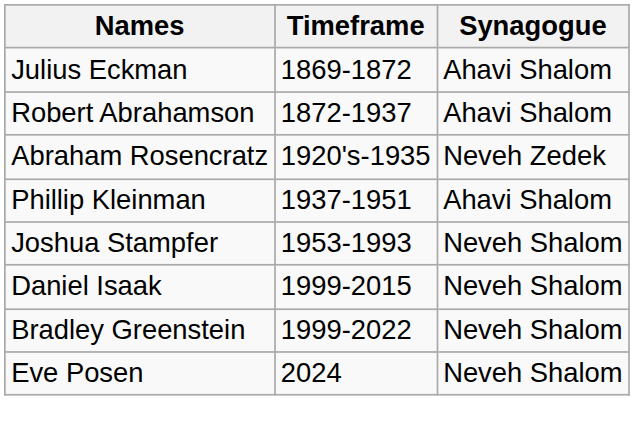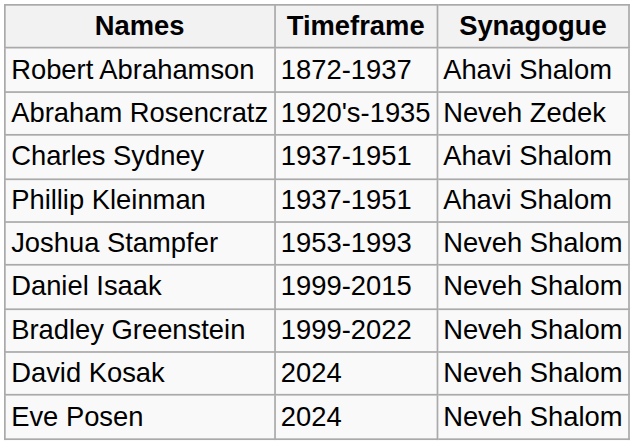- row: Julius Eckman | 1869-1872 | Ahavi Shalom
+ row: Charles Sydney | 1937-1951 | Ahavi Shalom
+ row: David Kosak | 2024 | Neveh Shalom
